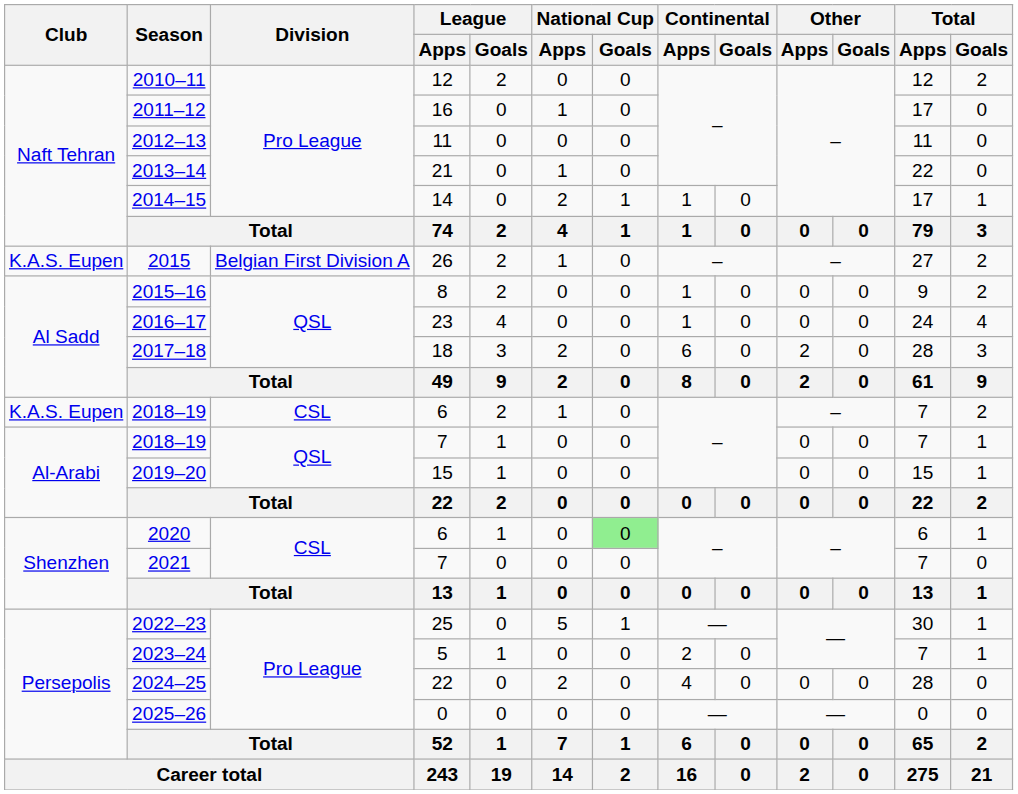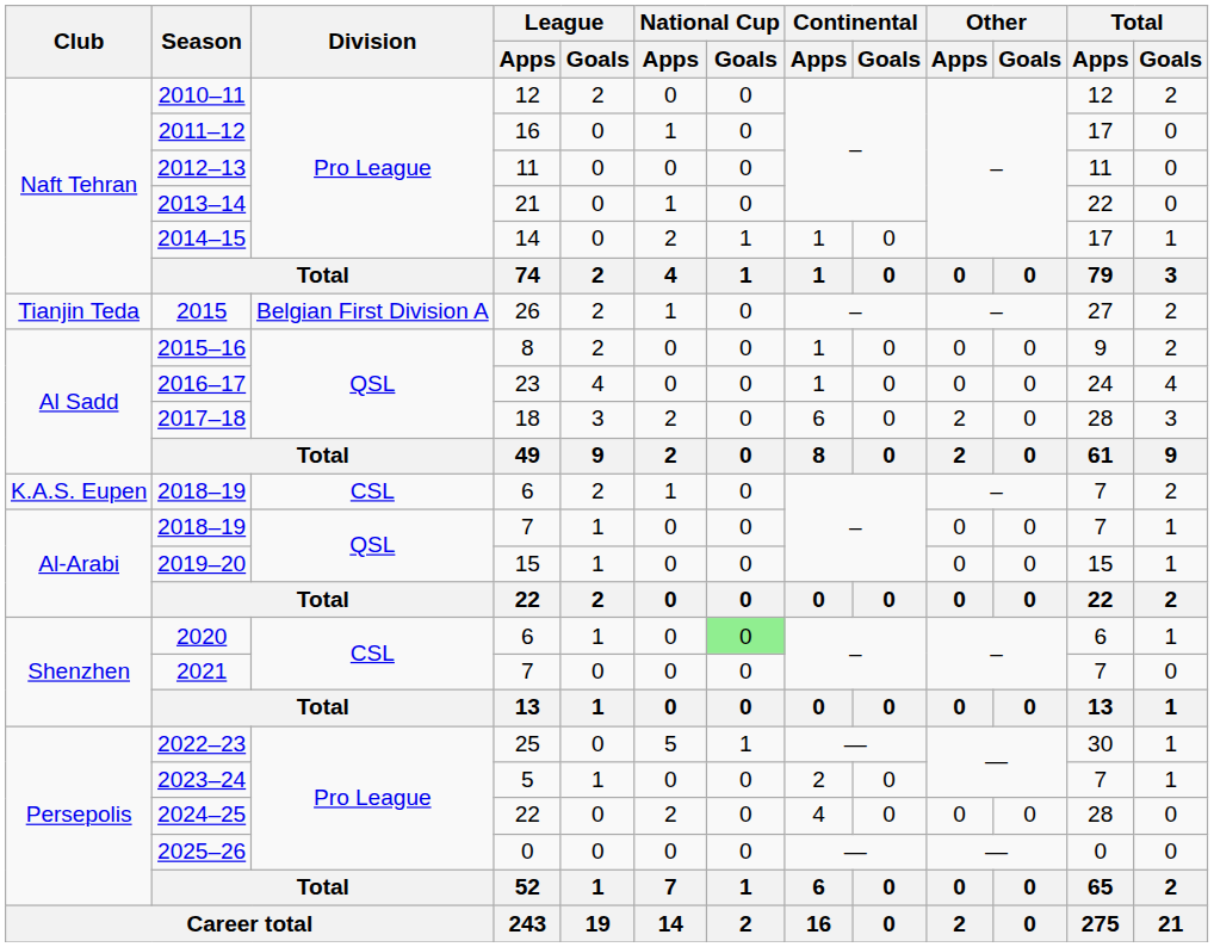2015 | Club: K.A.S. Eupen -> Tianjin Teda
